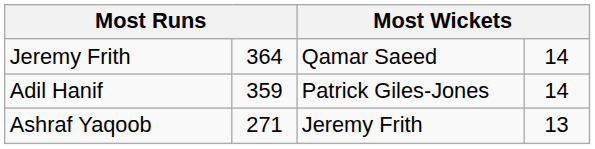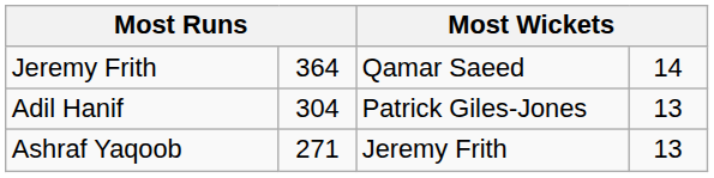Adil Hanif | column 2: 359 -> 304
Adil Hanif | column 4: 14 -> 13
